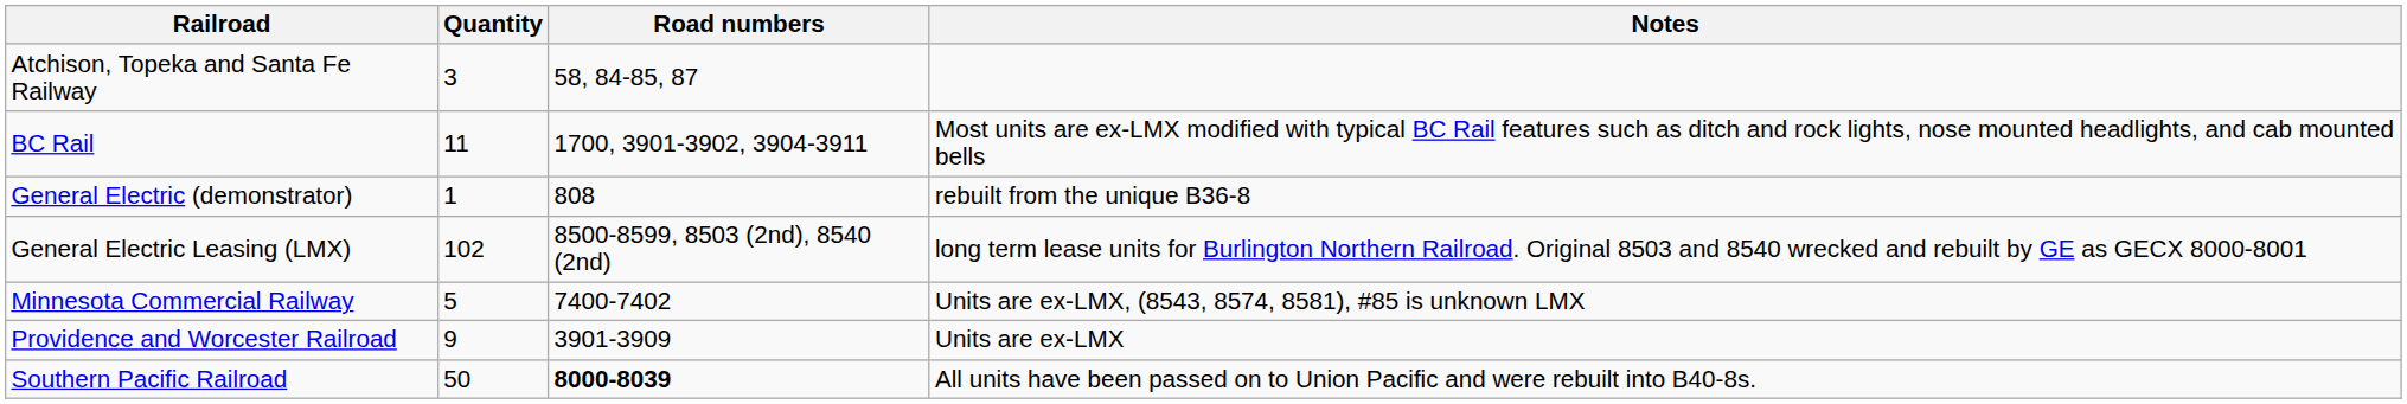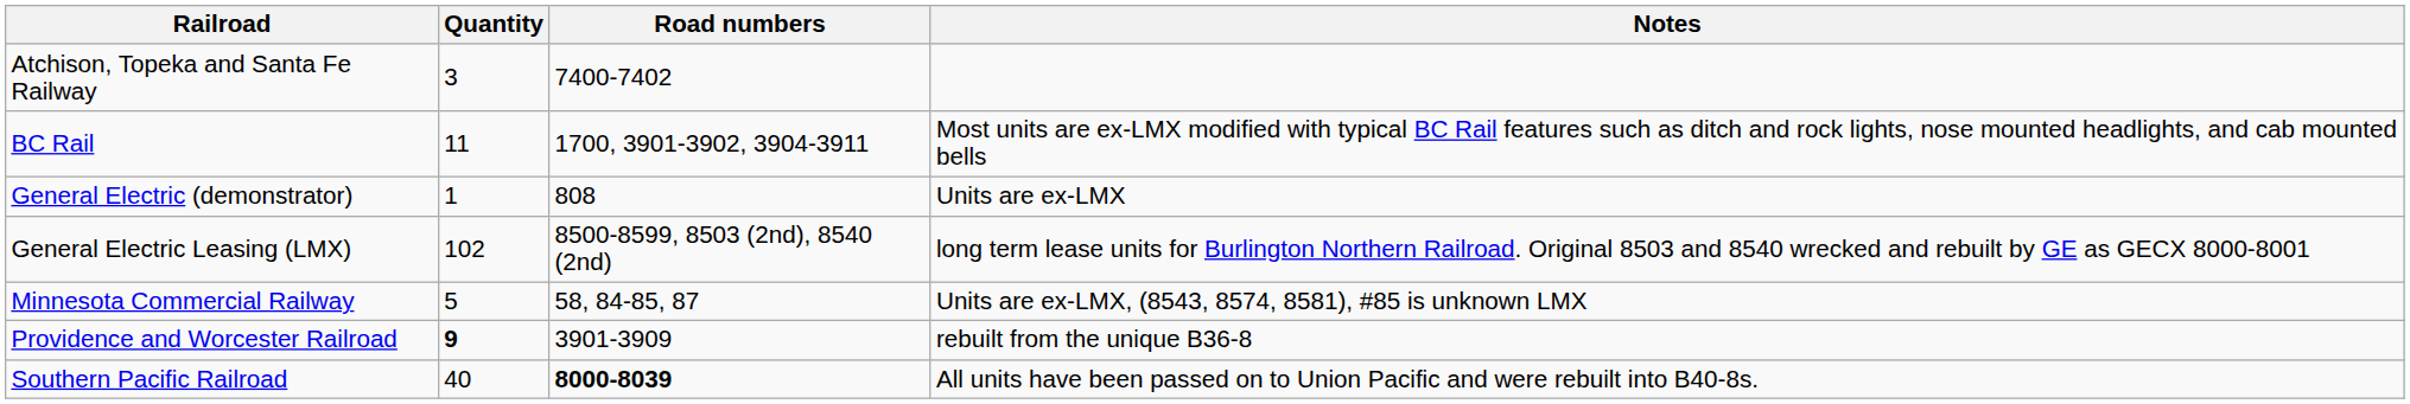Atchison, Topeka and Santa Fe Railway | Road numbers: 58, 84-85, 87 -> 7400-7402
General Electric (demonstrator) | Notes: rebuilt from the unique B36-8 -> Units are ex-LMX
Minnesota Commercial Railway | Road numbers: 7400-7402 -> 58, 84-85, 87
Providence and Worcester Railroad | Quantity: normal -> bold
Providence and Worcester Railroad | Notes: Units are ex-LMX -> rebuilt from the unique B36-8
Southern Pacific Railroad | Quantity: 50 -> 40
